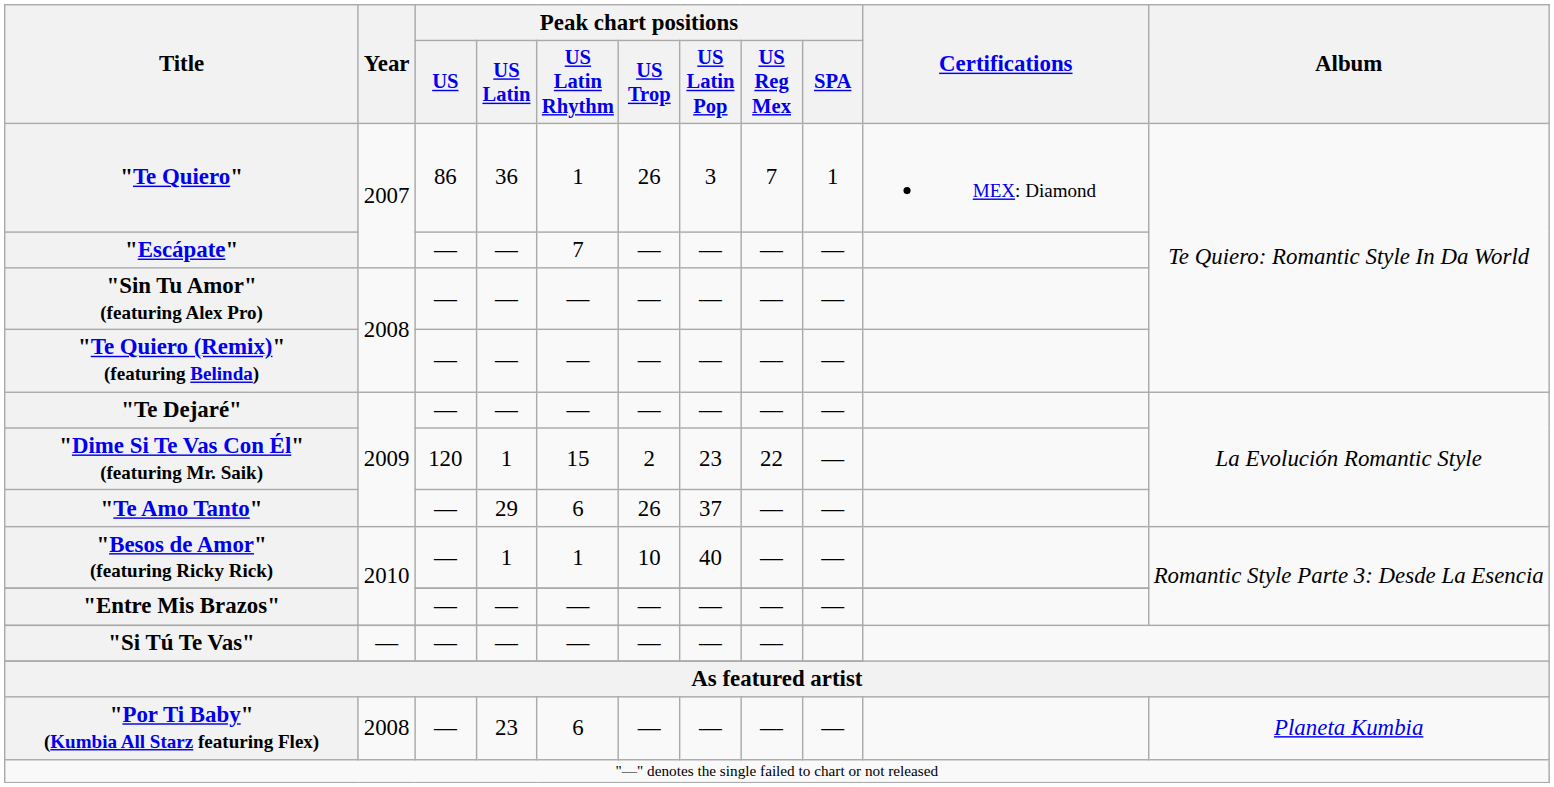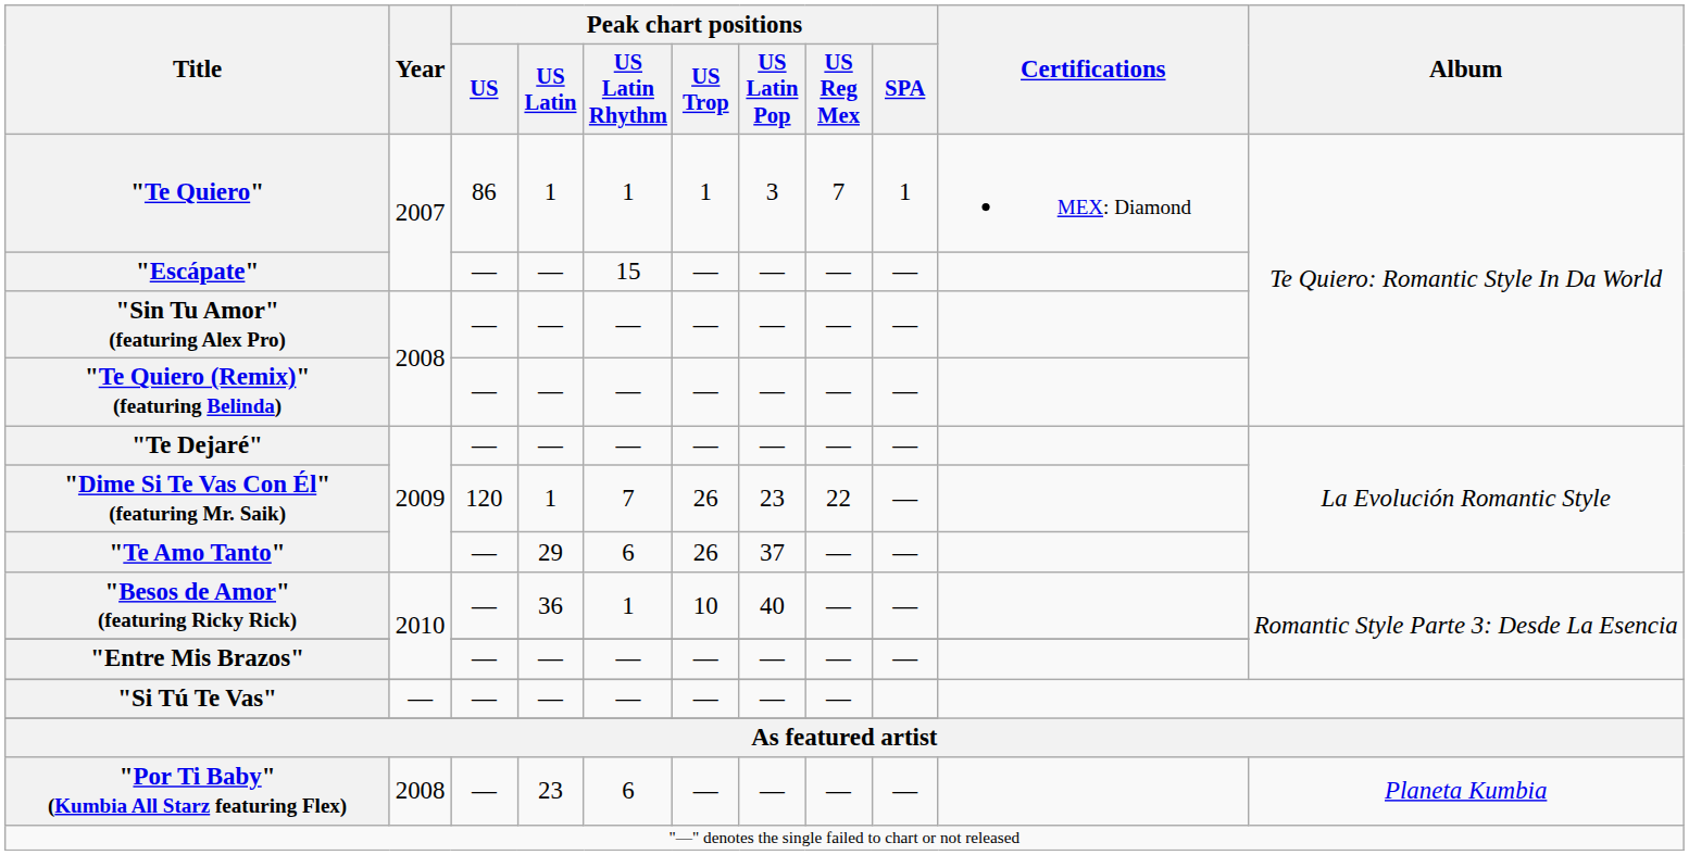"Te Quiero" | Peak chart positions / US Latin: 36 -> 1
"Te Quiero" | Peak chart positions / US Trop: 26 -> 1
"Escápate" | Peak chart positions / US Latin Rhythm: 7 -> 15
"Dime Si Te Vas Con Él" (featuring Mr. Saik) | Peak chart positions / US Latin Rhythm: 15 -> 7
"Dime Si Te Vas Con Él" (featuring Mr. Saik) | Peak chart positions / US Trop: 2 -> 26
"Besos de Amor" (featuring Ricky Rick) | Peak chart positions / US Latin: 1 -> 36
